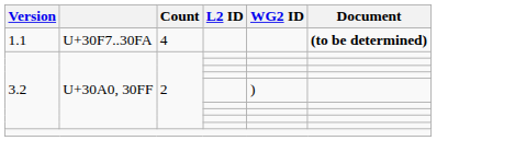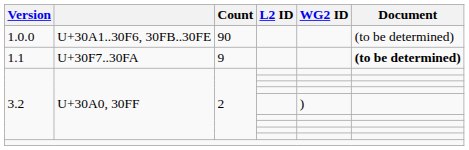+ row: 1.0.0 | U+30A1..30F6, 30FB..30FE | 90 | (to be determined)
1.1 | Count: 4 -> 9
